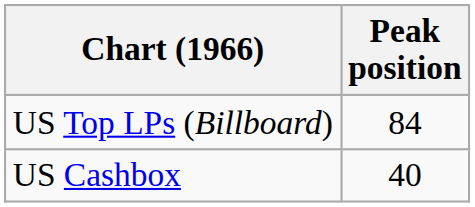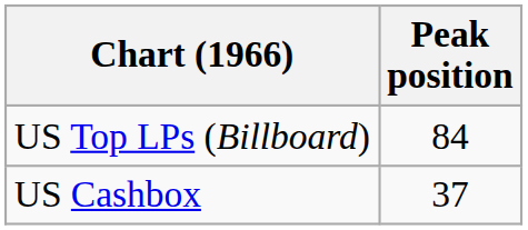US Cashbox | Peak position: 40 -> 37
